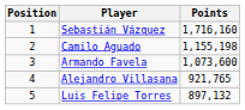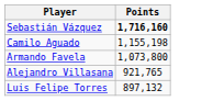- column: Position | 1 | 2 | 3 | 4 | 5
Sebastián Vázquez | Points: normal -> bold
Armando Favela | Points: 1,073,600 -> 1,073,800
